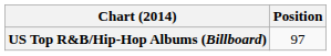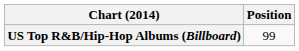US Top R&B/Hip-Hop Albums (Billboard) | Position: 97 -> 99
